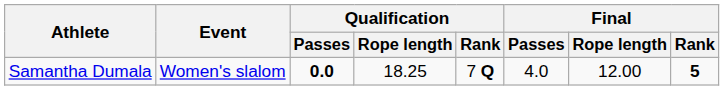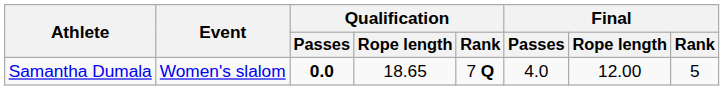Samantha Dumala | Qualification / Rope length: 18.25 -> 18.65
Samantha Dumala | Final / Rank: bold -> normal
